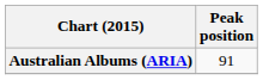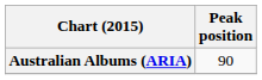Australian Albums (ARIA) | Peak position: 91 -> 90
